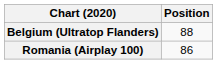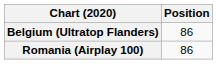Belgium (Ultratop Flanders) | Position: 88 -> 86
